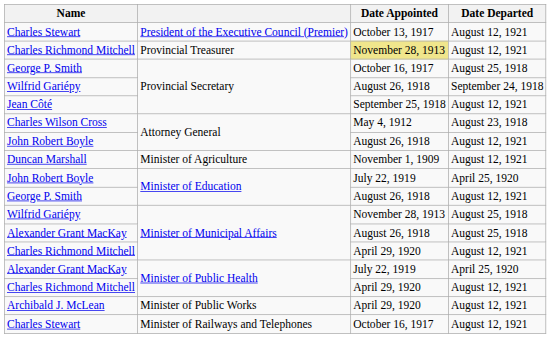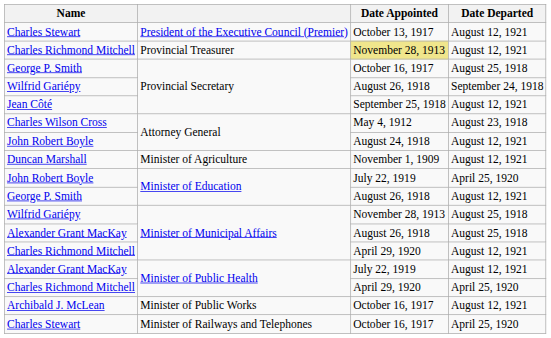John Robert Boyle / Attorney General | Date Appointed: August 26, 1918 -> August 24, 1918
Alexander Grant MacKay / Minister of Public Health | Date Departed: April 25, 1920 -> August 12, 1921
Charles Richmond Mitchell / Minister of Public Health | Date Departed: August 12, 1921 -> April 25, 1920
Archibald J. McLean | Date Appointed: April 29, 1920 -> October 16, 1917
Charles Stewart / Minister of Railways and Telephones | Date Departed: August 12, 1921 -> April 25, 1920
